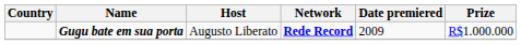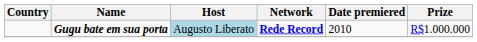Gugu bate em sua porta | Host: no background -> lightblue background
Gugu bate em sua porta | Date premiered: 2009 -> 2010
